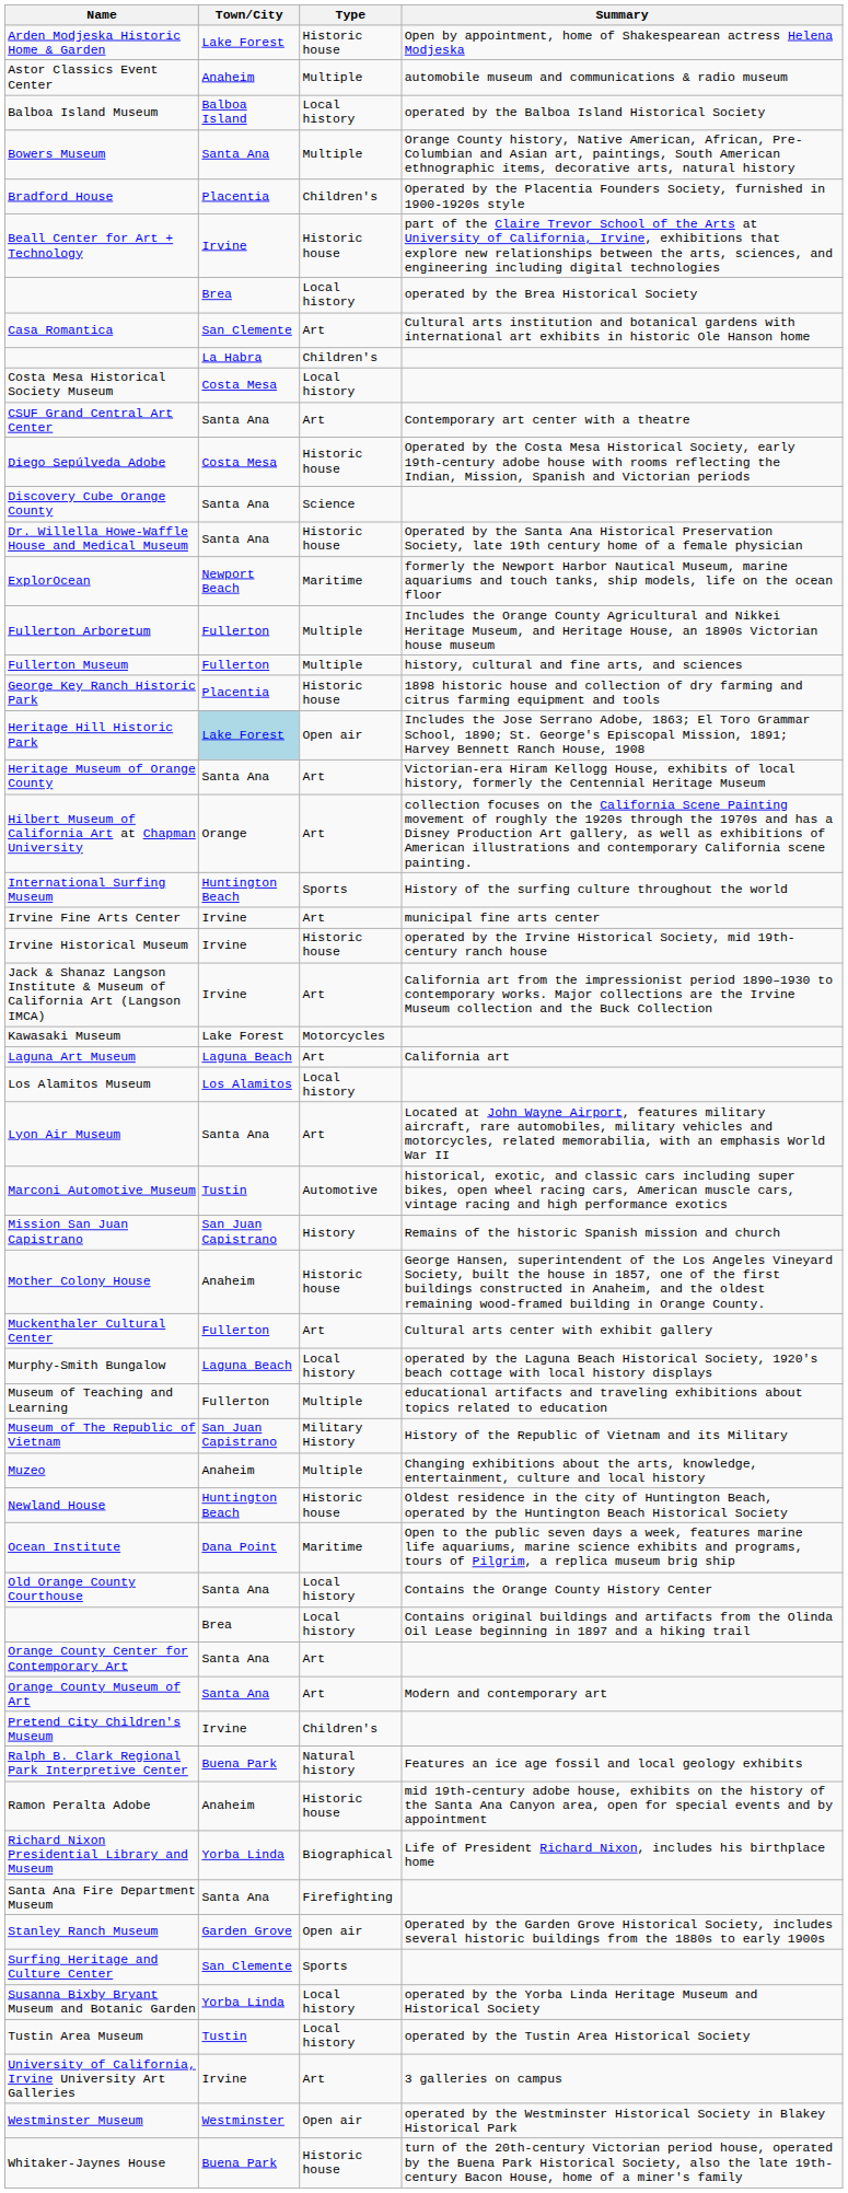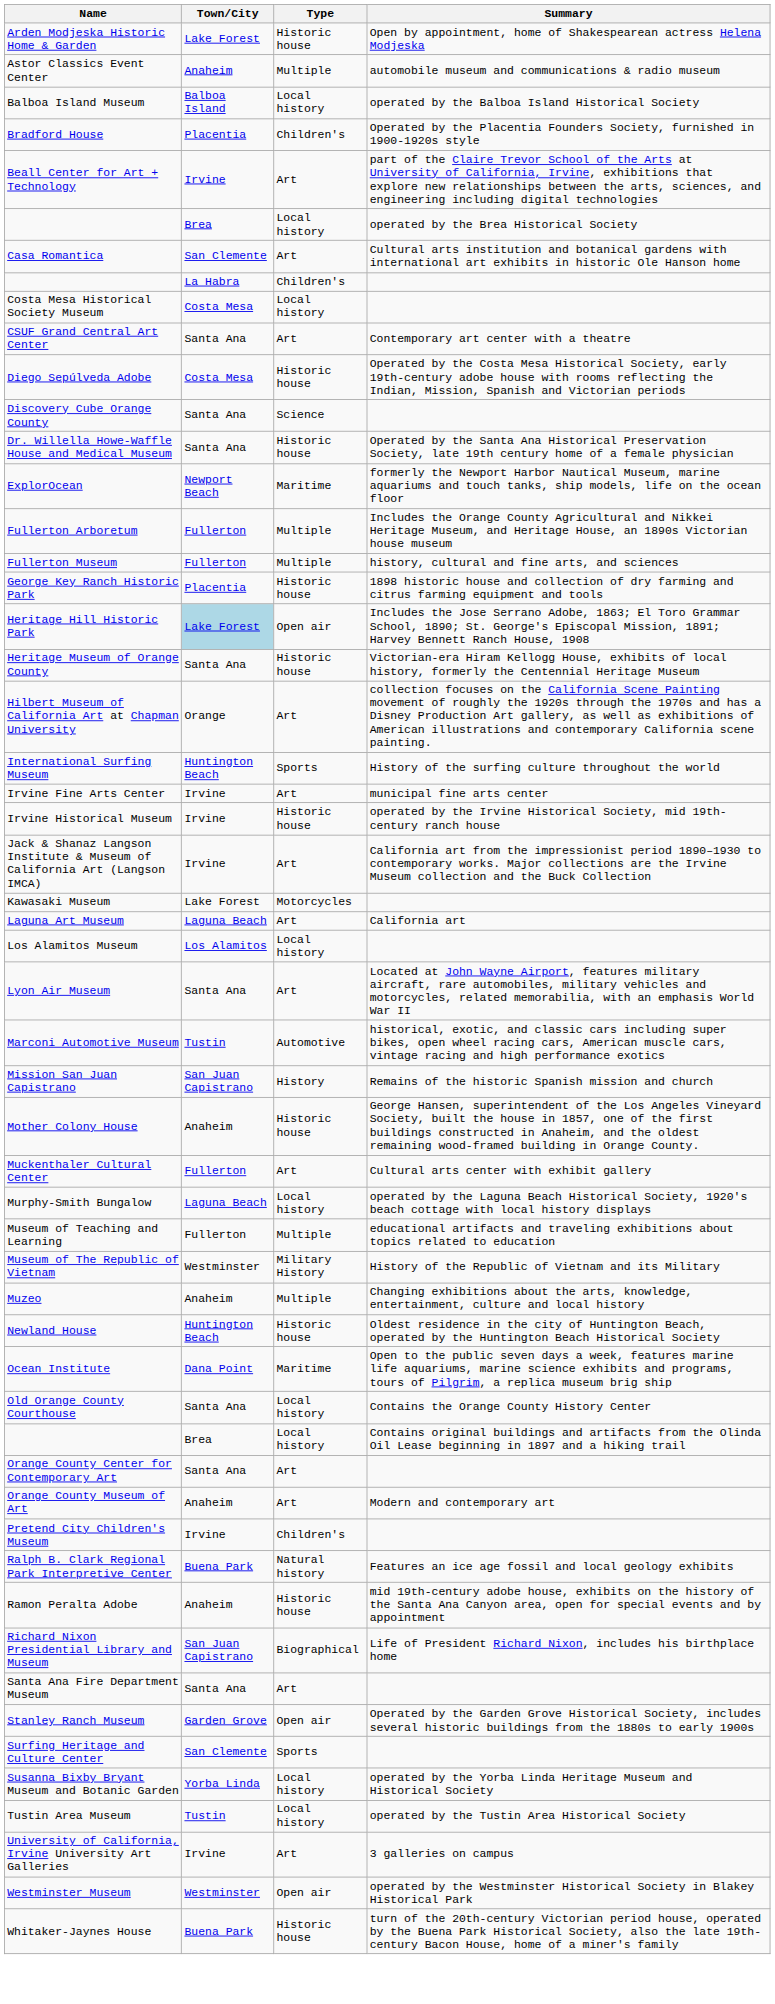- row: Bowers Museum | Santa Ana | Multiple | Orange County history, Native American, African, Pre-Columbian and Asian art, paintings, South American ethnographic items, decorative arts, natural history
Beall Center for Art + Technology | Type: Historic house -> Art
Heritage Museum of Orange County | Type: Art -> Historic house
Museum of The Republic of Vietnam | Town/City: San Juan Capistrano -> Westminster
Orange County Museum of Art | Town/City: Santa Ana -> Anaheim
Richard Nixon Presidential Library and Museum | Town/City: Yorba Linda -> San Juan Capistrano
Santa Ana Fire Department Museum | Type: Firefighting -> Art
